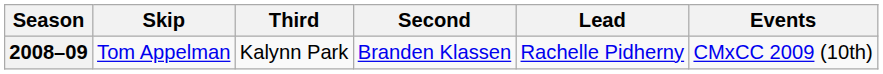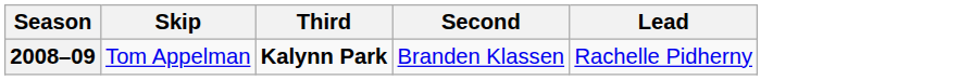- column: Events | CMxCC 2009 (10th)
2008–09 | Third: normal -> bold
